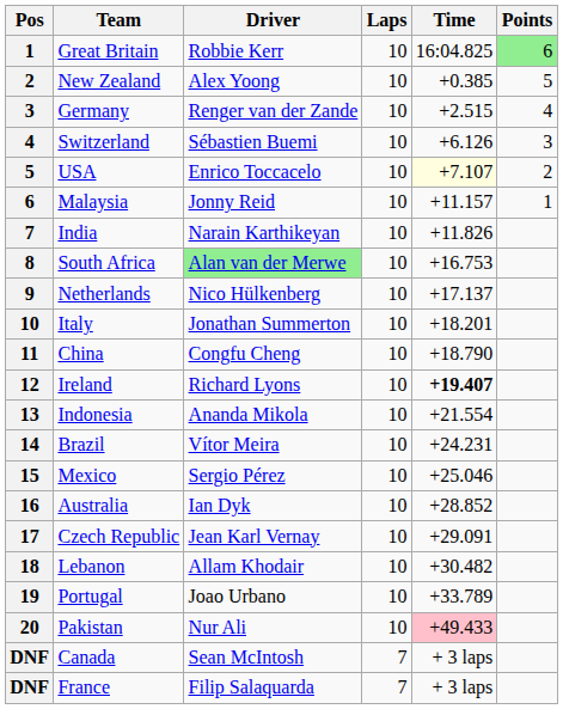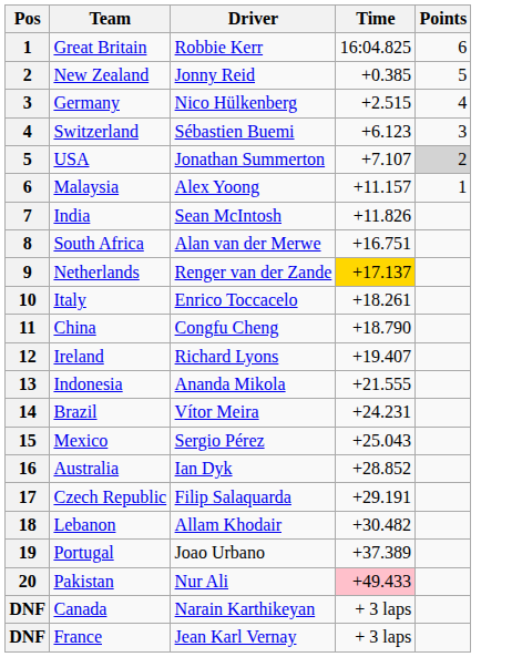- column: Laps | 10 | 10 | 10 | 10 | 10 | 10 | 10 | 10 | 10 | 10 | 10 | 10 | 10 | 10 | 10 | 10 | 10 | 10 | 10 | 10 | 7 | 7
Great Britain | Points: lightgreen background -> no background
New Zealand | Driver: Alex Yoong -> Jonny Reid
Germany | Driver: Renger van der Zande -> Nico Hülkenberg
Switzerland | Time: +6.126 -> +6.123
USA | Driver: Enrico Toccacelo -> Jonathan Summerton
USA | Time: lightyellow background -> no background
USA | Points: no background -> lightgrey background
Malaysia | Driver: Jonny Reid -> Alex Yoong
India | Driver: Narain Karthikeyan -> Sean McIntosh
South Africa | Driver: lightgreen background -> no background
South Africa | Time: +16.753 -> +16.751
Netherlands | Driver: Nico Hülkenberg -> Renger van der Zande
Netherlands | Time: no background -> gold background
Italy | Driver: Jonathan Summerton -> Enrico Toccacelo
Italy | Time: +18.201 -> +18.261
Ireland | Time: bold -> normal
Indonesia | Time: +21.554 -> +21.555
Mexico | Time: +25.046 -> +25.043
Czech Republic | Driver: Jean Karl Vernay -> Filip Salaquarda
Czech Republic | Time: +29.091 -> +29.191
Portugal | Time: +33.789 -> +37.389
Canada | Driver: Sean McIntosh -> Narain Karthikeyan
France | Driver: Filip Salaquarda -> Jean Karl Vernay
